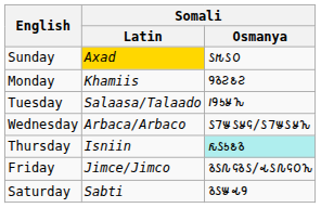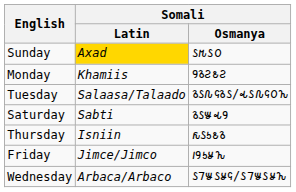Tuesday | Somali / Osmanya: 𐒃𐒘𐒑𐒋𐒙 -> 𐒈𐒖𐒐𐒛𐒈𐒖/𐒂𐒖𐒐𐒛𐒆𐒙
rows swapped: Wednesday <-> Saturday
Thursday | Somali / Osmanya: paleturquoise background -> no background
Friday | Somali / Osmanya: 𐒈𐒖𐒐𐒛𐒈𐒖/𐒂𐒖𐒐𐒛𐒆𐒙 -> 𐒃𐒘𐒑𐒋𐒙
